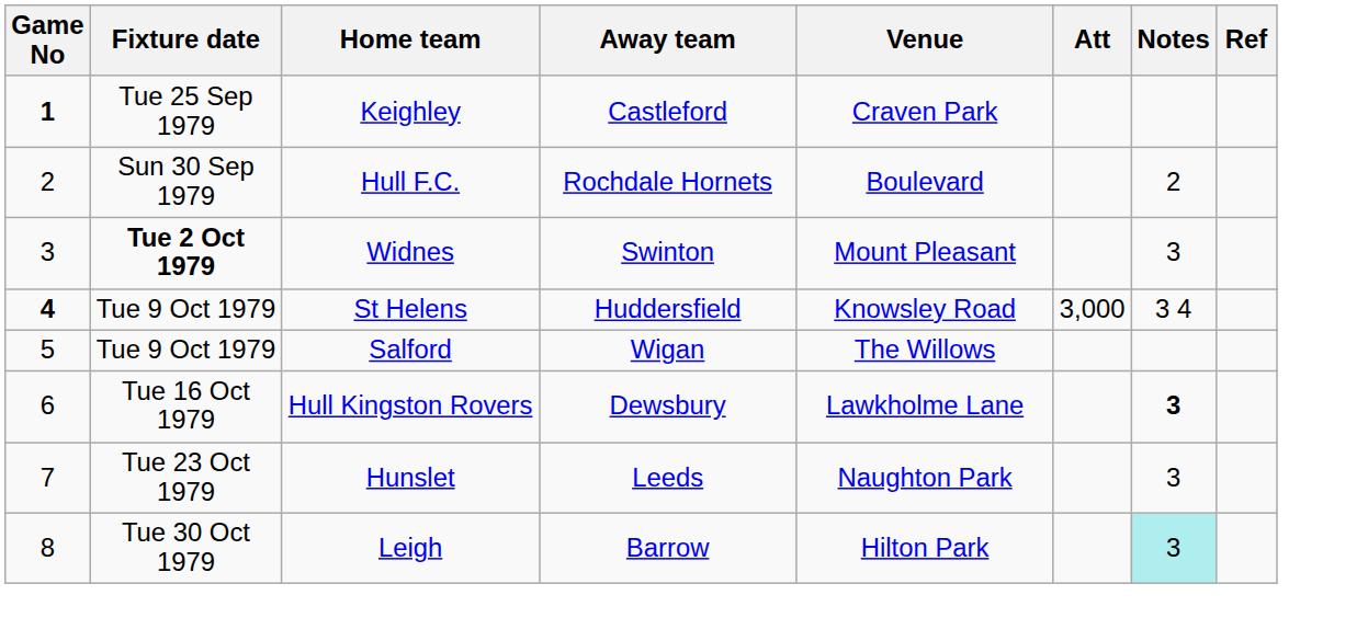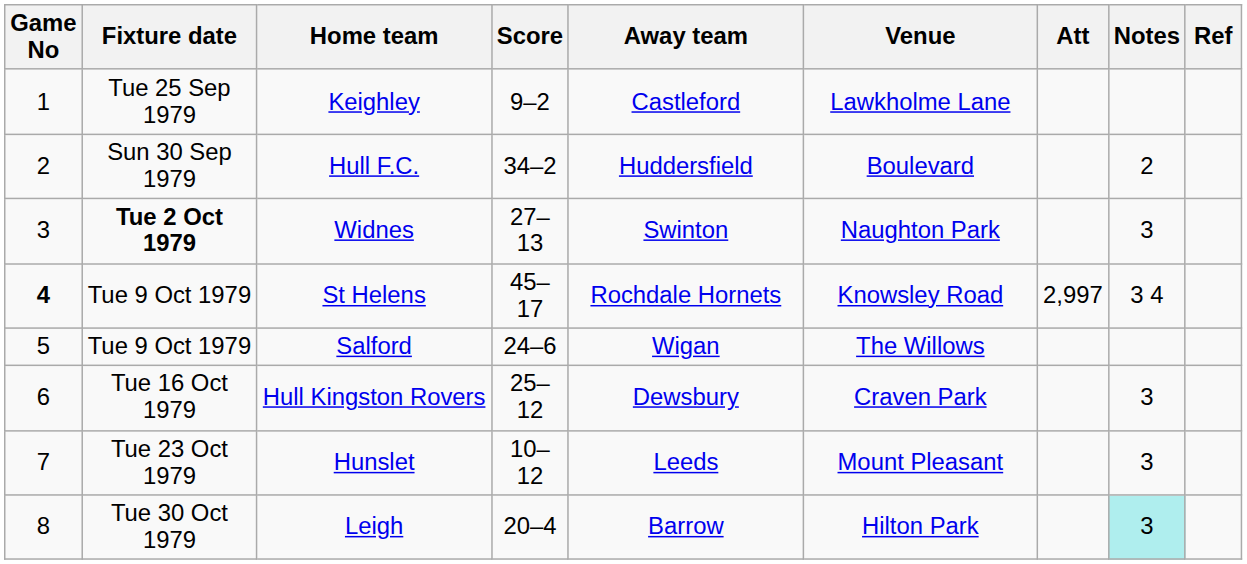+ column: Score | 9–2 | 34–2 | 27–13 | 45–17 | 24–6 | 25–12 | 10–12 | 20–4
Keighley | Game No: bold -> normal
Keighley | Venue: Craven Park -> Lawkholme Lane
Hull F.C. | Away team: Rochdale Hornets -> Huddersfield
Widnes | Venue: Mount Pleasant -> Naughton Park
St Helens | Away team: Huddersfield -> Rochdale Hornets
St Helens | Att: 3,000 -> 2,997
Hull Kingston Rovers | Venue: Lawkholme Lane -> Craven Park
Hull Kingston Rovers | Notes: bold -> normal
Hunslet | Venue: Naughton Park -> Mount Pleasant
